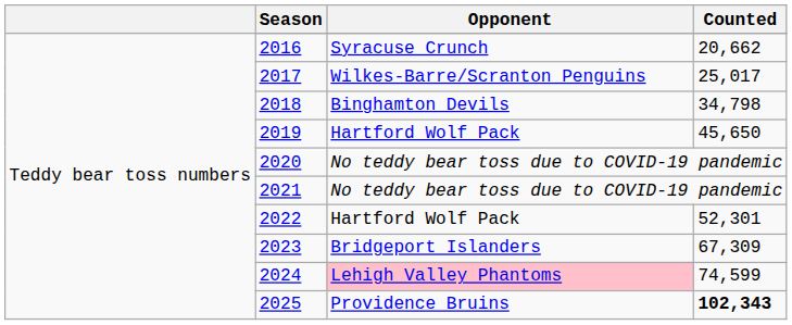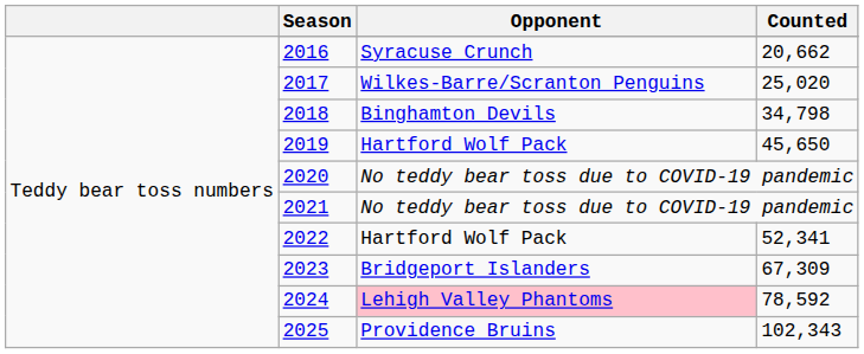2017 | Counted: 25,017 -> 25,020
2022 | Counted: 52,301 -> 52,341
2024 | Counted: 74,599 -> 78,592
2025 | Counted: bold -> normal
